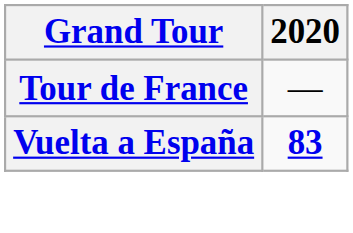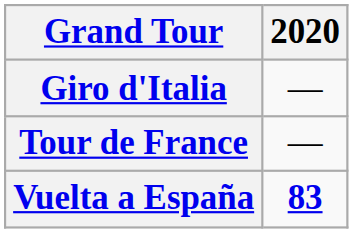+ row: Giro d'Italia | —
